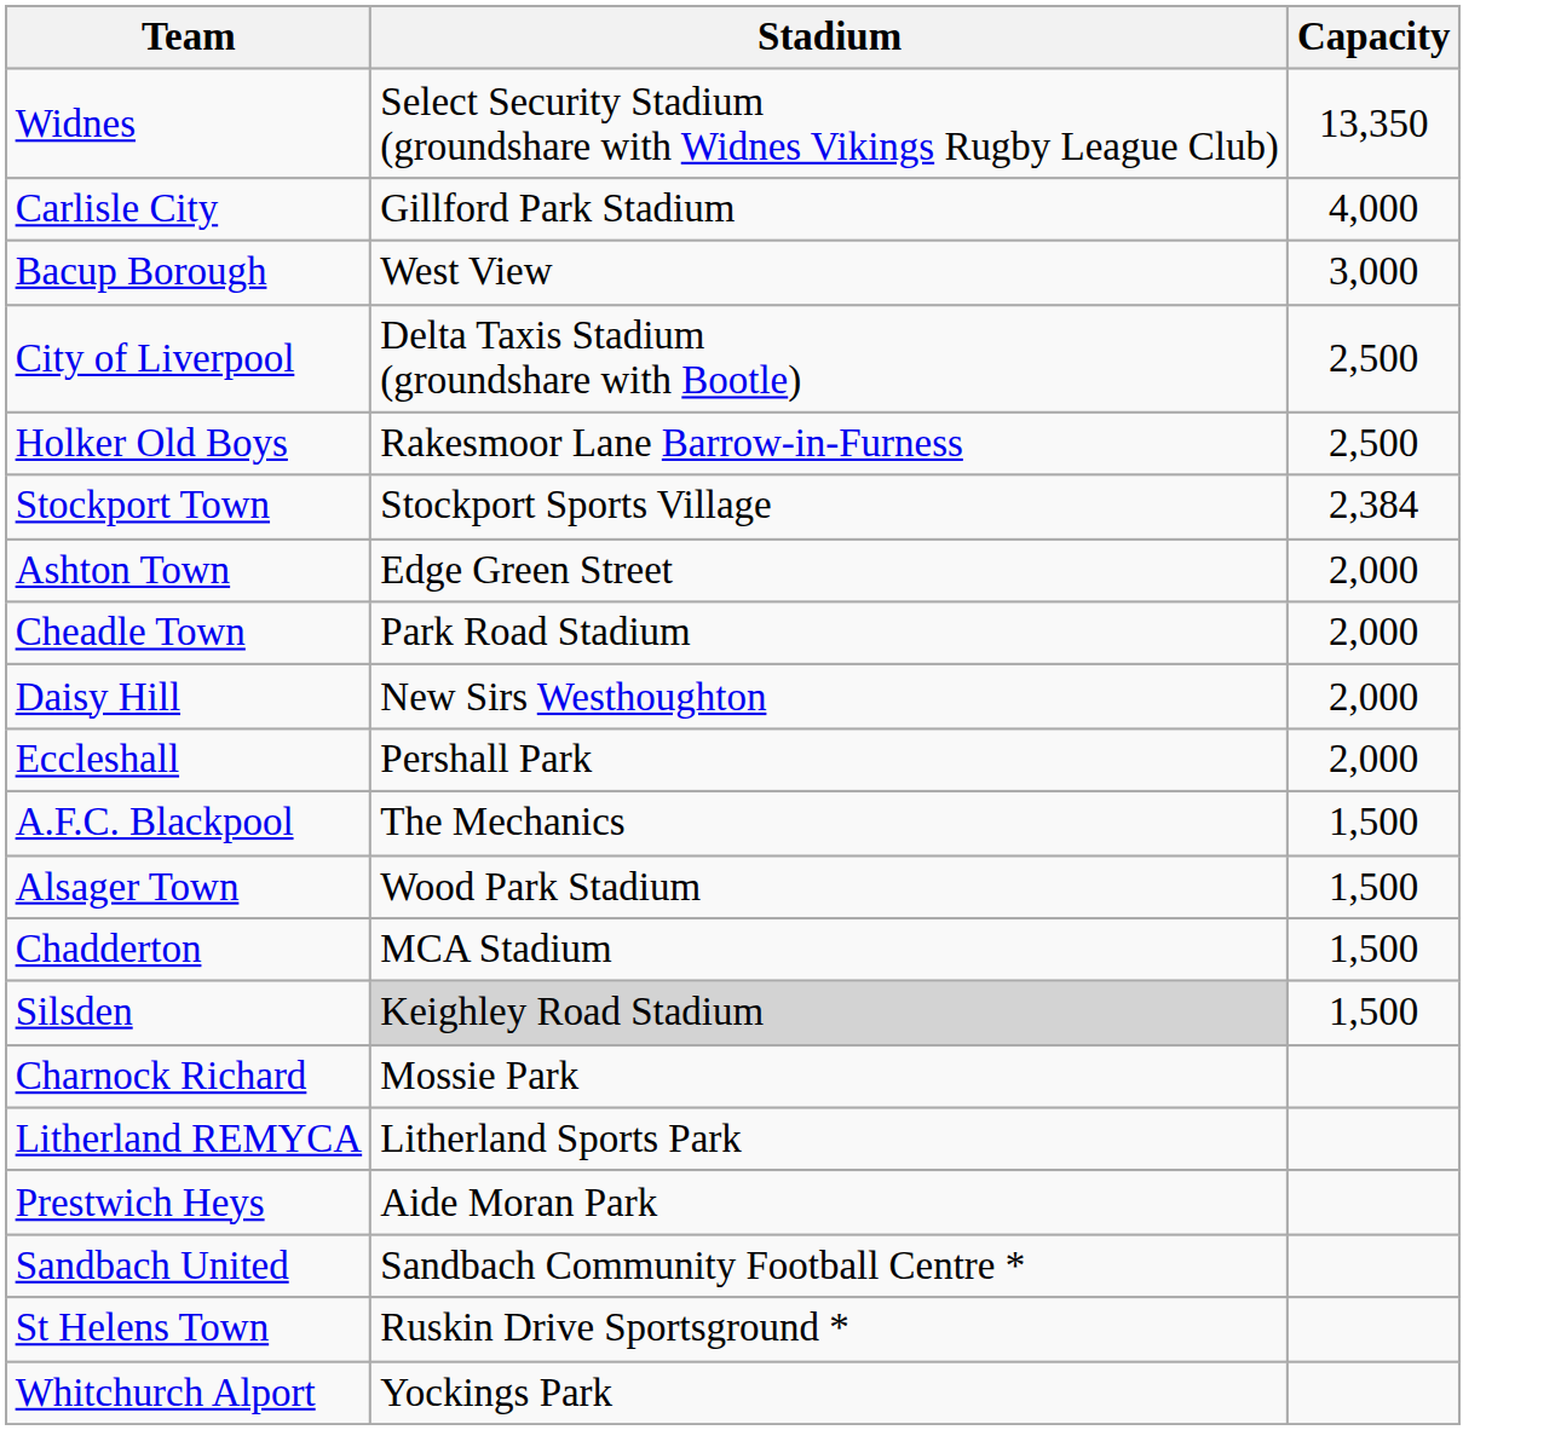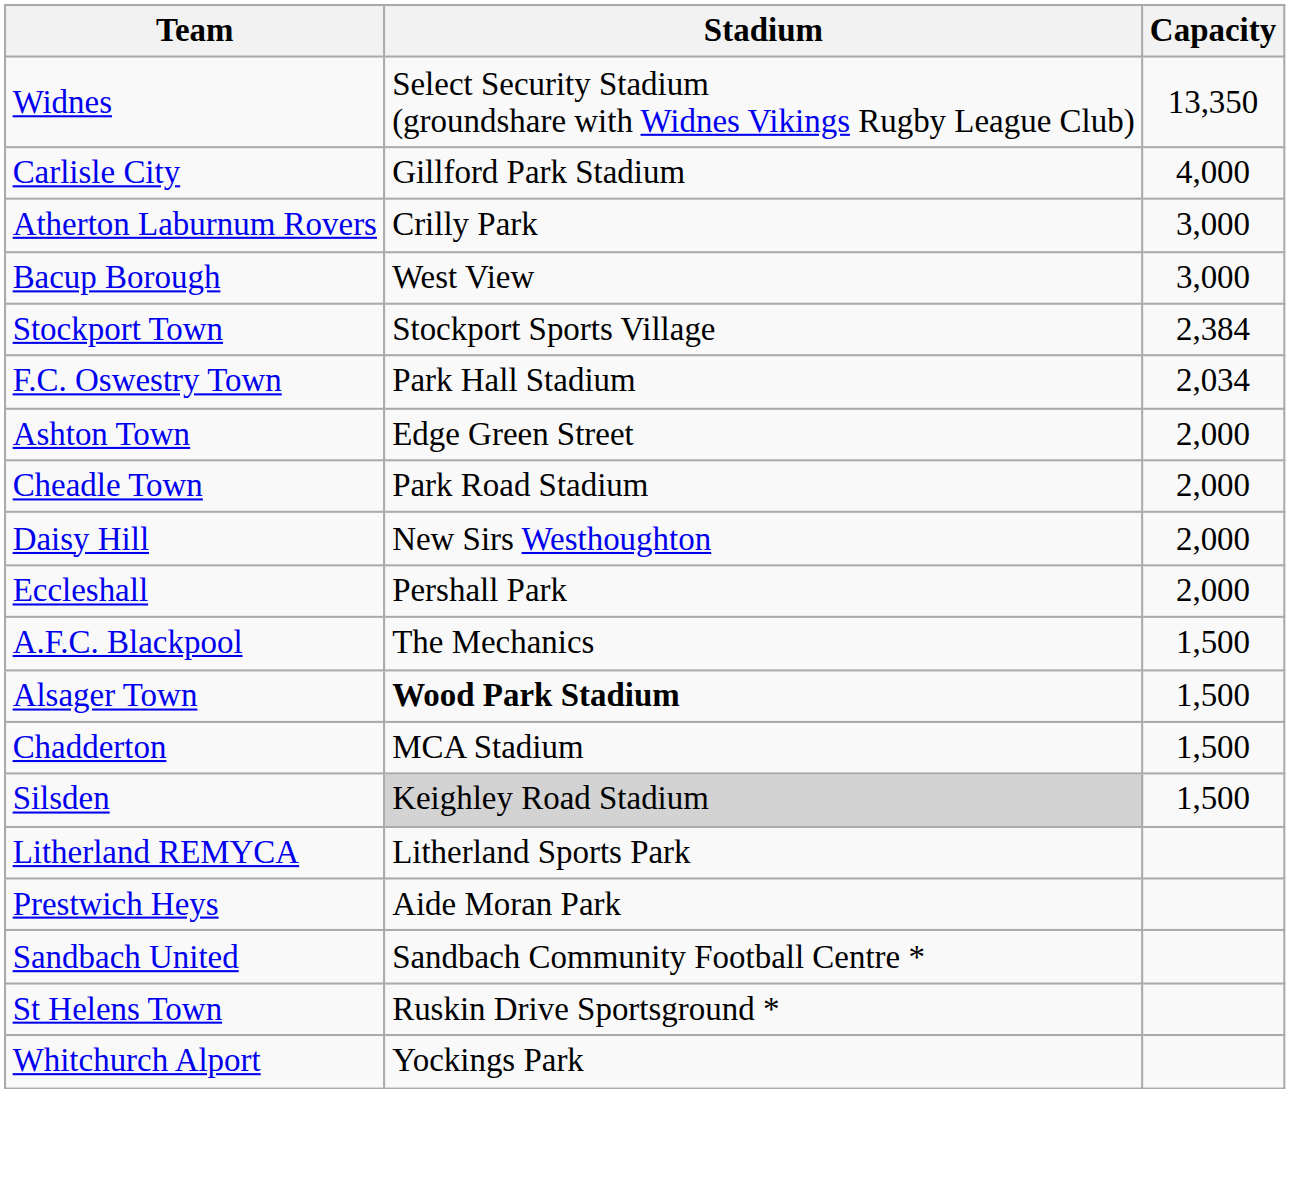+ row: Atherton Laburnum Rovers | Crilly Park | 3,000
- row: City of Liverpool | Delta Taxis Stadium (groundshare with Bootle) | 2,500
- row: Holker Old Boys | Rakesmoor Lane Barrow-in-Furness | 2,500
+ row: F.C. Oswestry Town | Park Hall Stadium | 2,034
Alsager Town | Stadium: normal -> bold
- row: Charnock Richard | Mossie Park
